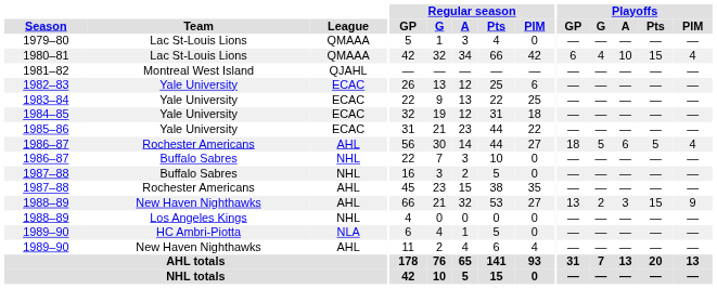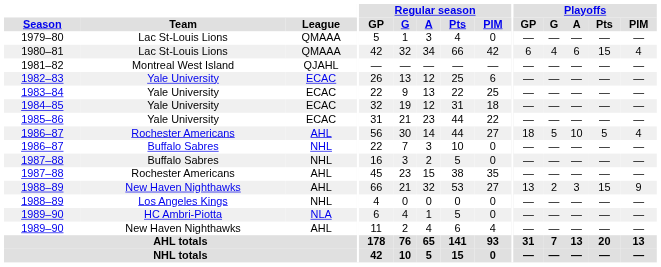1980–81 | Playoffs / A: 10 -> 6
1986–87 / Rochester Americans | Playoffs / A: 6 -> 10
